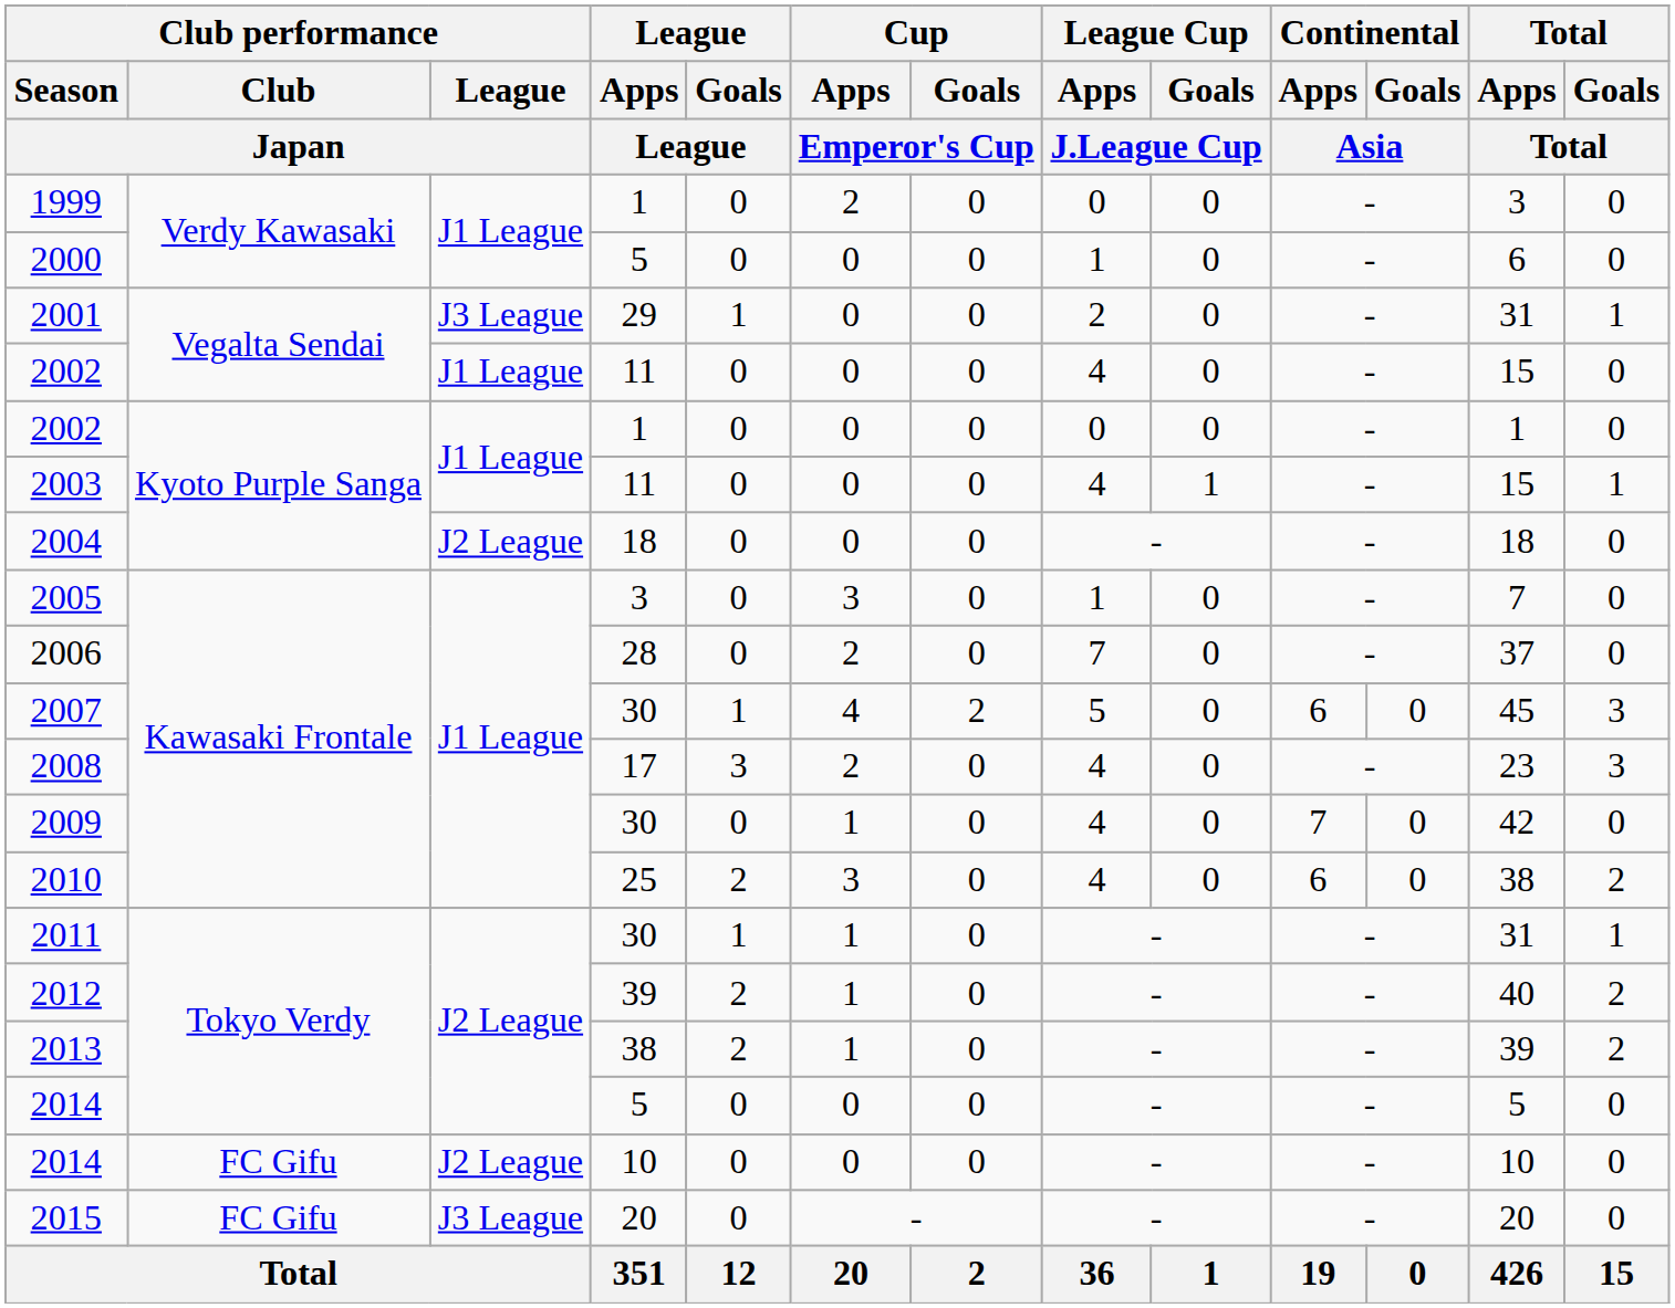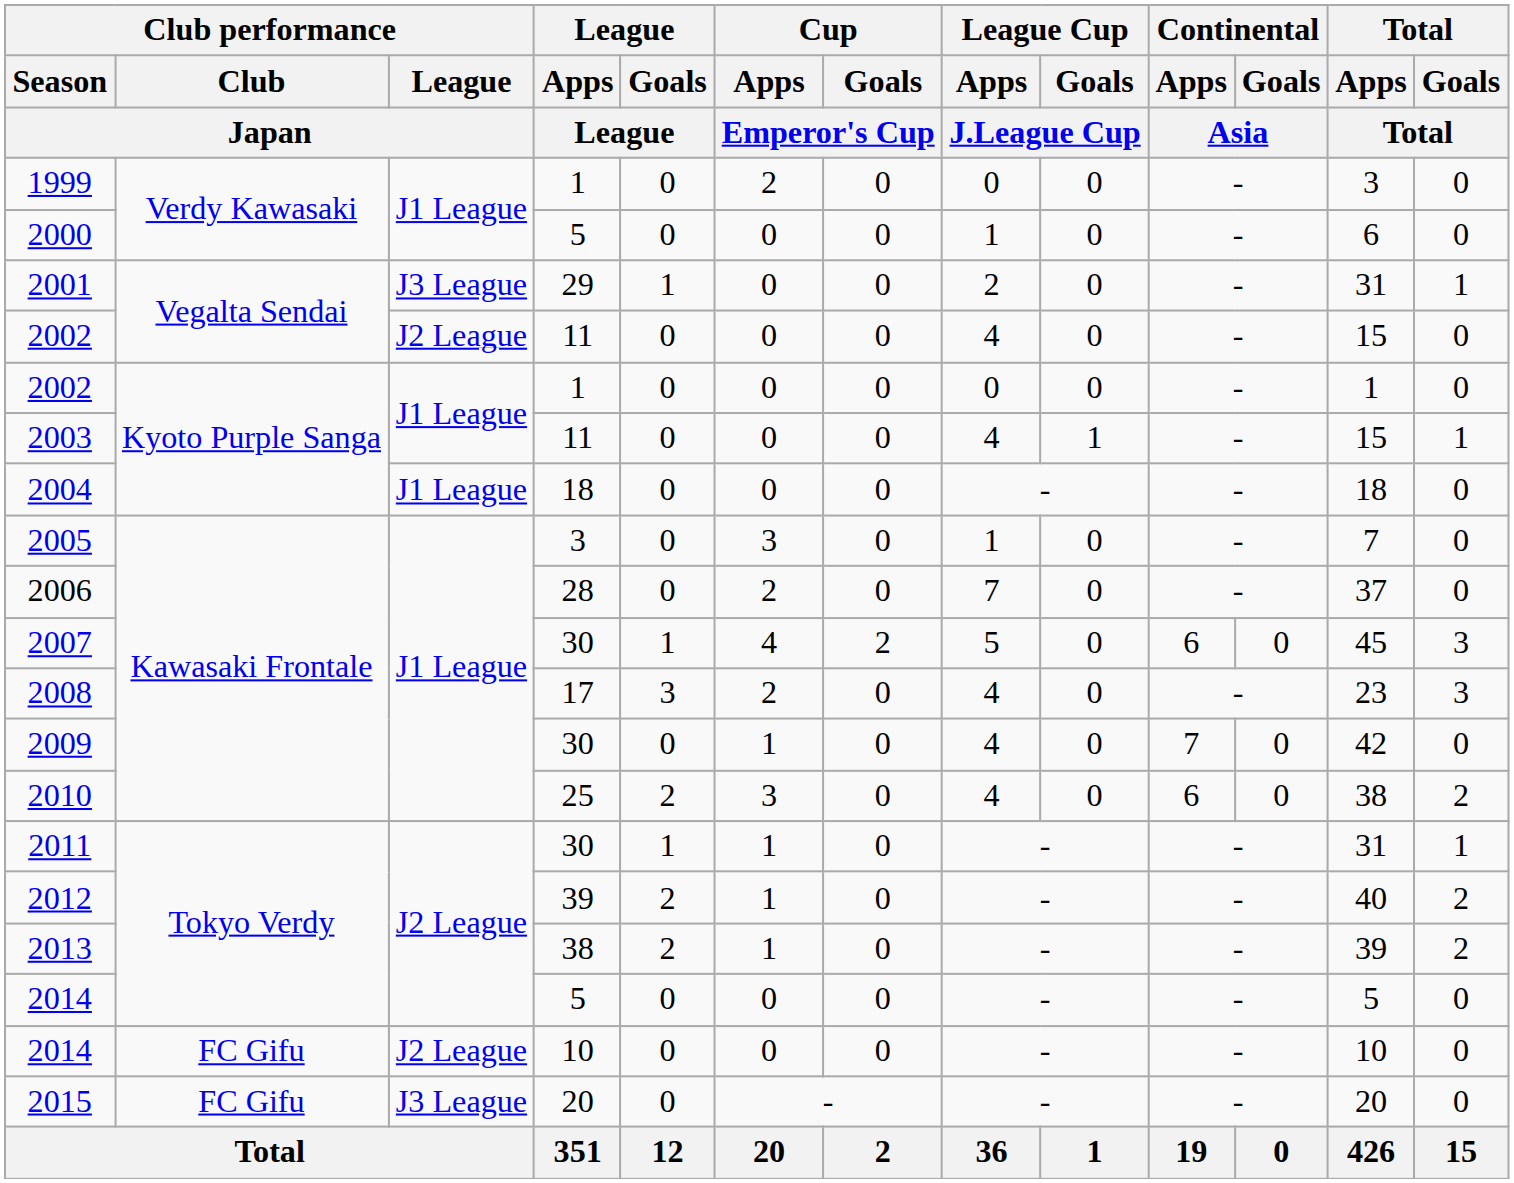2002 / 11 | Club performance / League / Japan: J1 League -> J2 League
2004 | Club performance / League / Japan: J2 League -> J1 League
